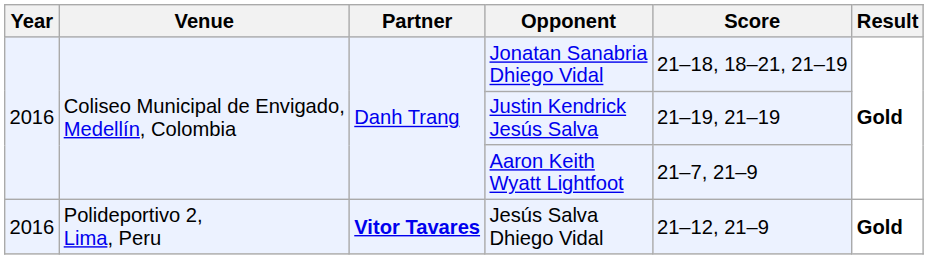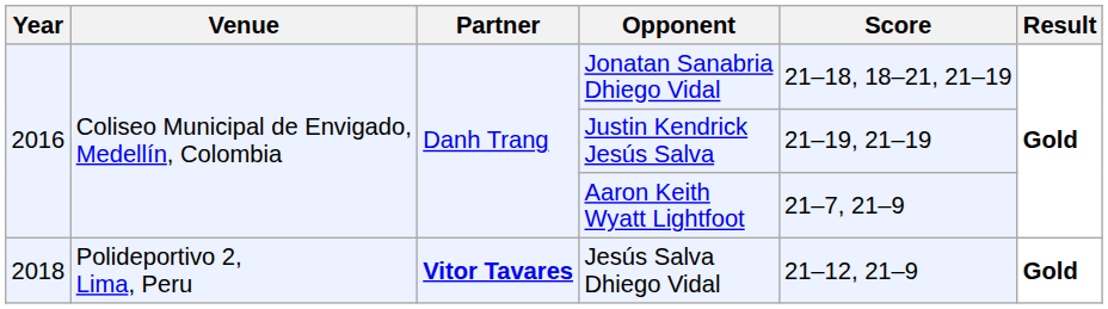Jesús Salva Dhiego Vidal | Year: 2016 -> 2018
